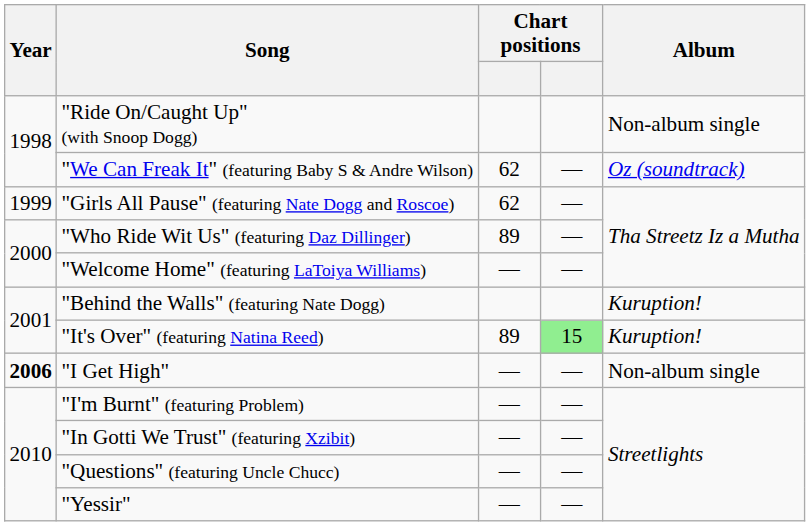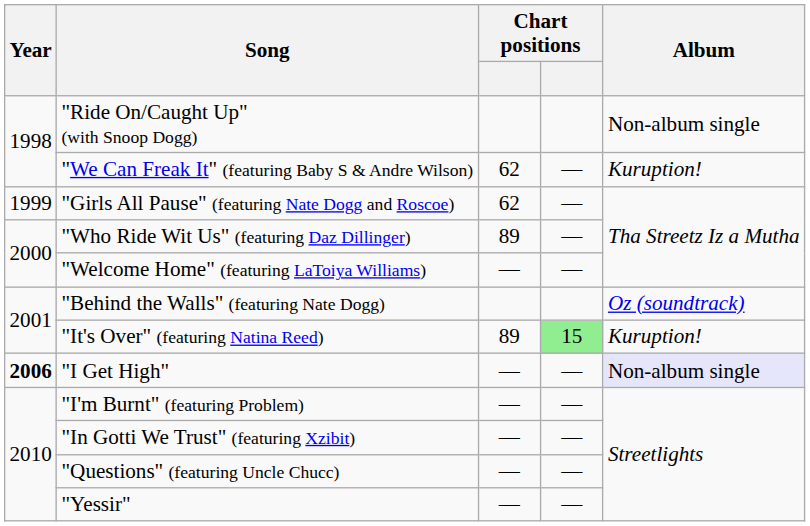"We Can Freak It" (featuring Baby S & Andre Wilson) | Album: Oz (soundtrack) -> Kuruption!
"Behind the Walls" (featuring Nate Dogg) | Album: Kuruption! -> Oz (soundtrack)
"I Get High" | Album: no background -> lavender background
